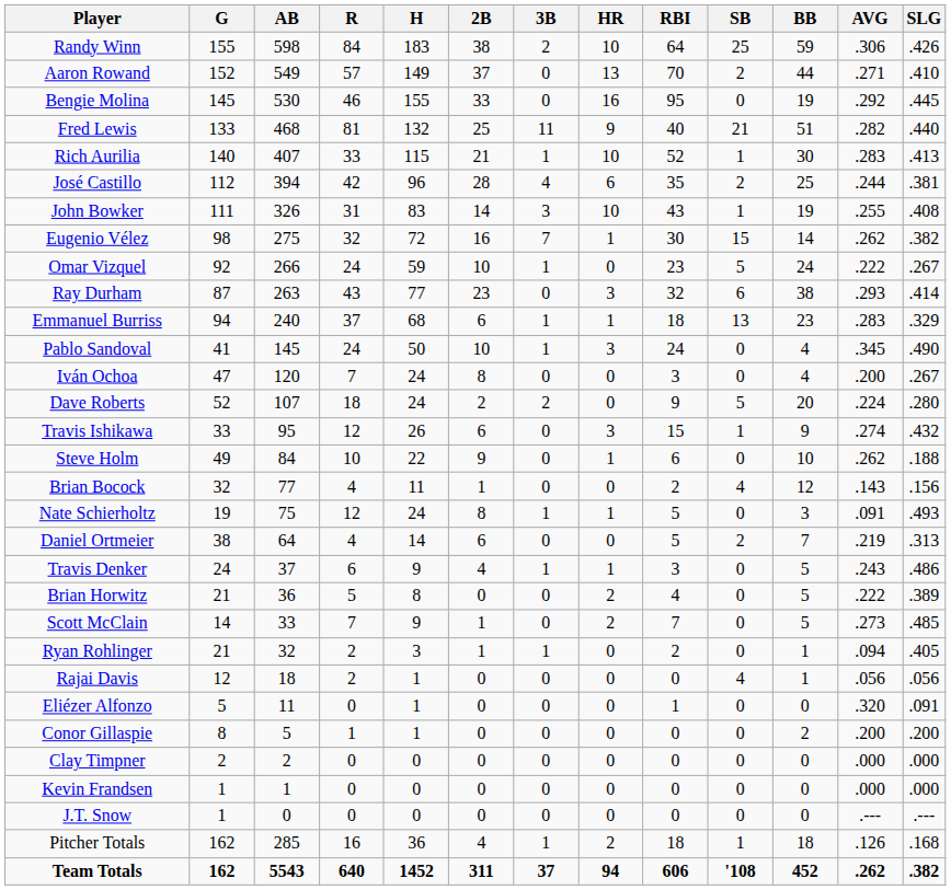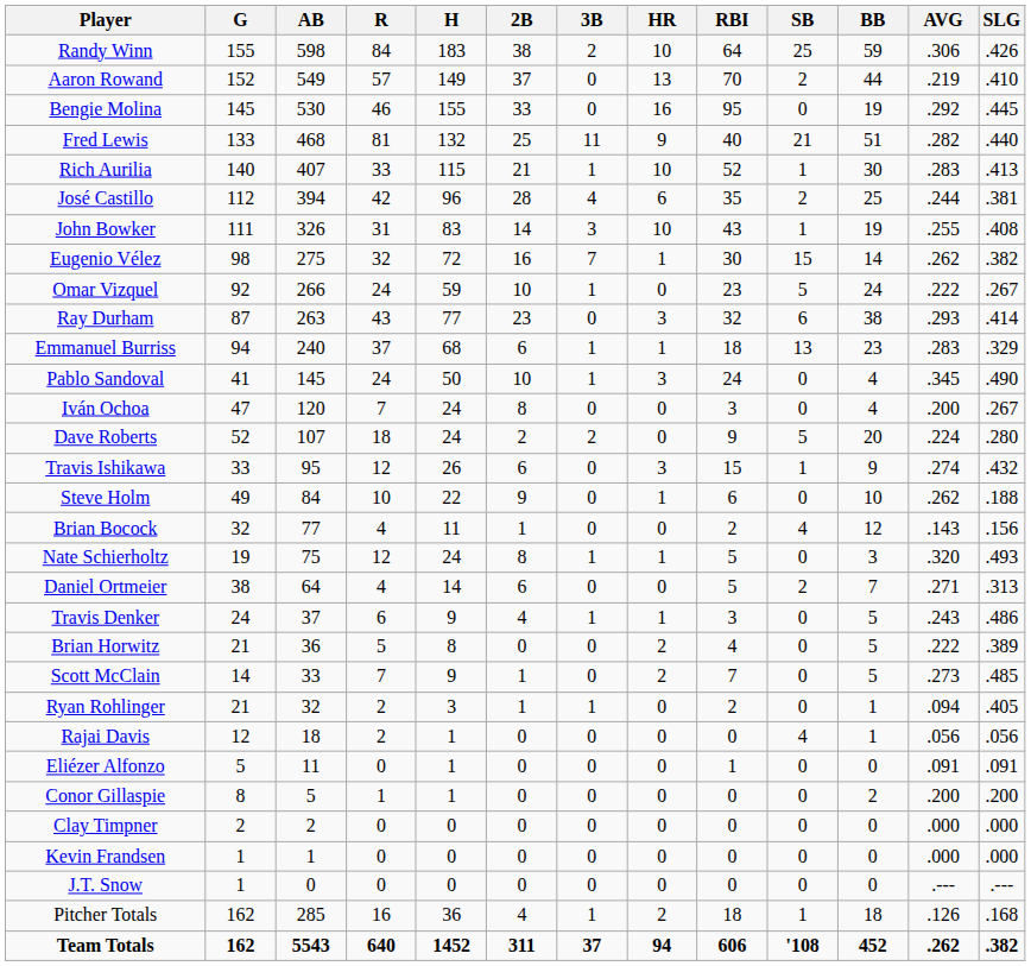Aaron Rowand | AVG: .271 -> .219
Nate Schierholtz | AVG: .091 -> .320
Daniel Ortmeier | AVG: .219 -> .271
Eliézer Alfonzo | AVG: .320 -> .091
